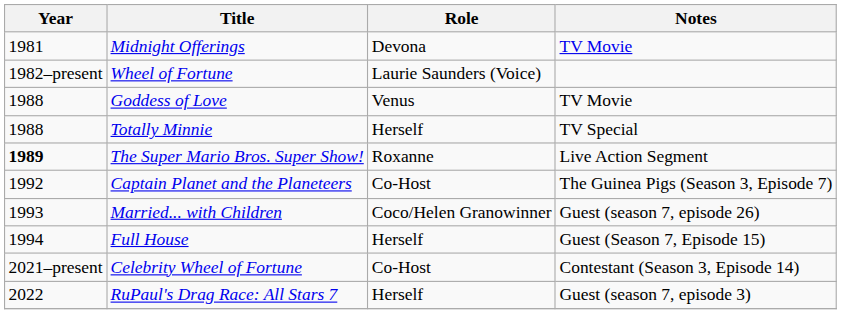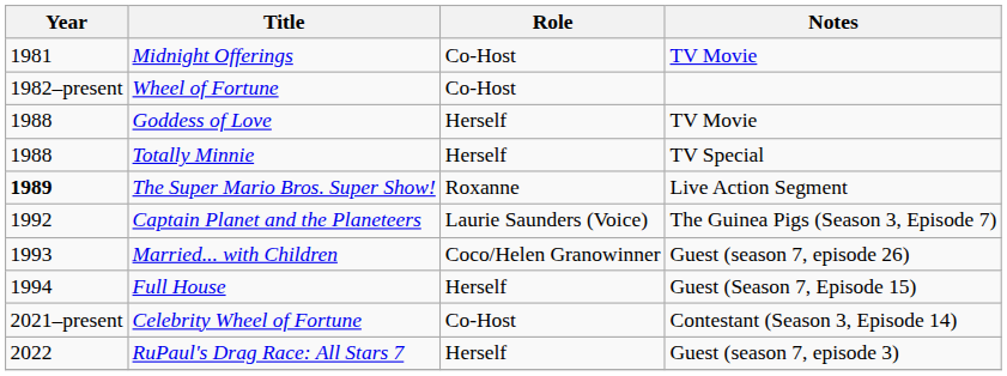Midnight Offerings | Role: Devona -> Co-Host
Wheel of Fortune | Role: Laurie Saunders (Voice) -> Co-Host
Goddess of Love | Role: Venus -> Herself
Captain Planet and the Planeteers | Role: Co-Host -> Laurie Saunders (Voice)
